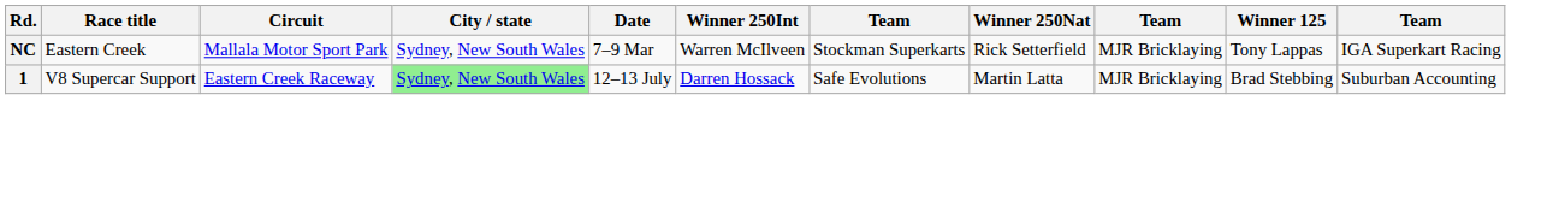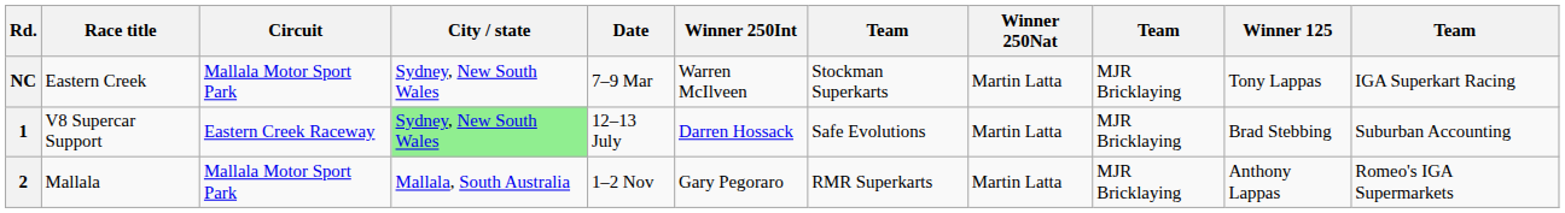NC | Winner 250Nat: Rick Setterfield -> Martin Latta
+ row: 2 | Mallala | Mallala Motor Sport Park | Mallala, South Australia | 1–2 Nov | Gary Pegoraro | RMR Superkarts | Martin Latta | MJR Bricklaying | Anthony Lappas | Romeo's IGA Supermarkets
